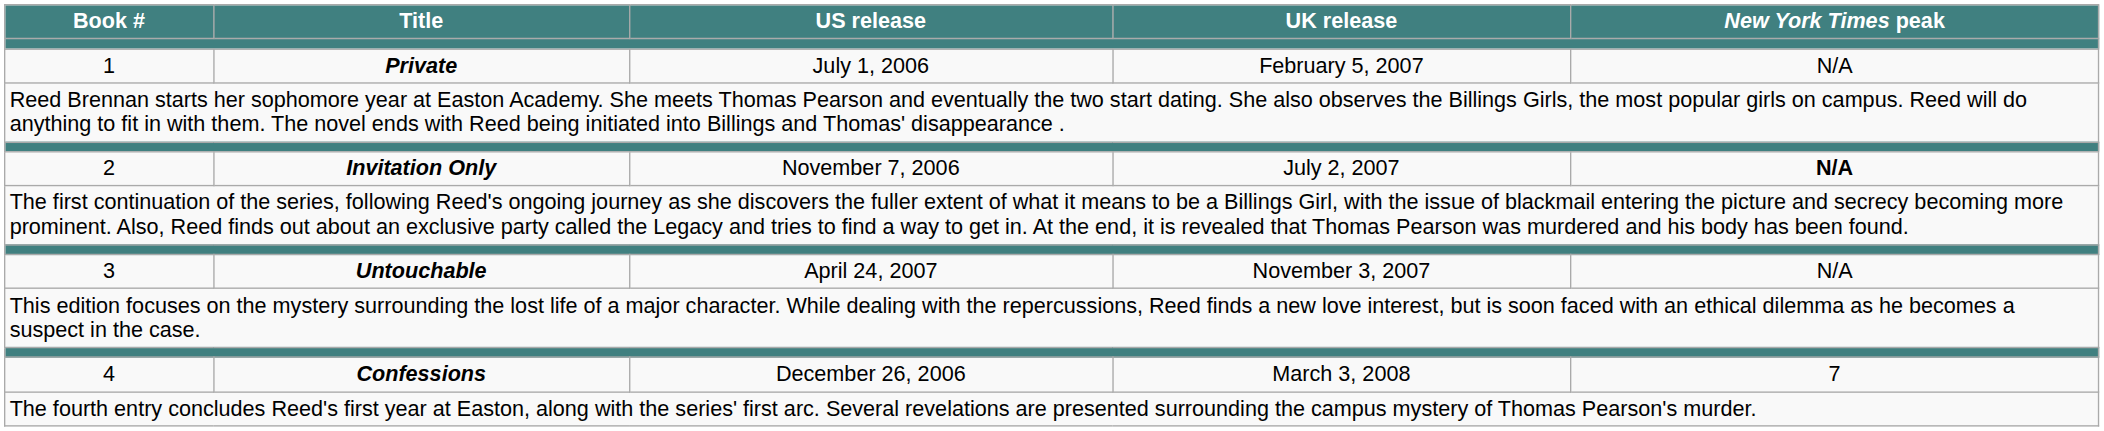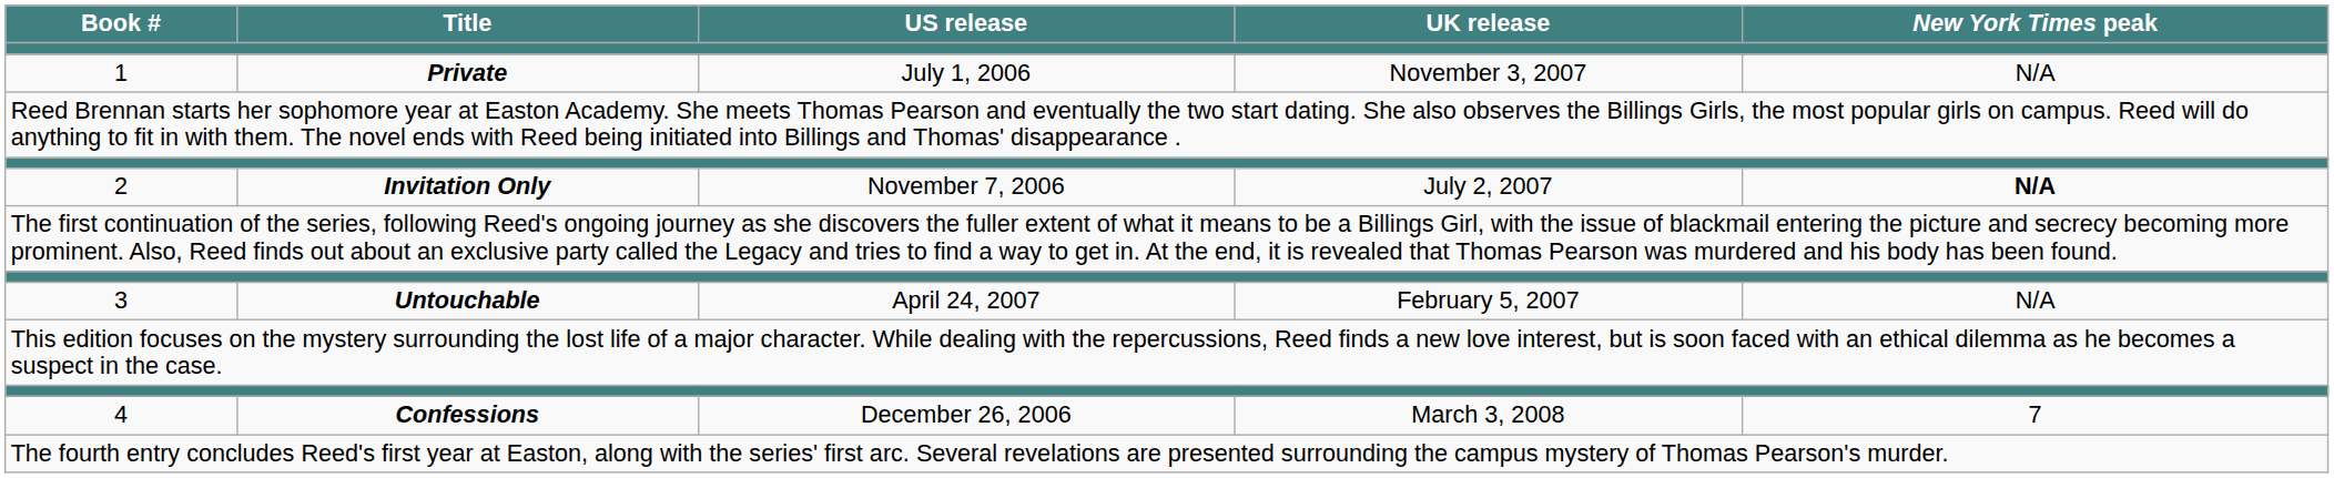1 | UK release: February 5, 2007 -> November 3, 2007
3 | UK release: November 3, 2007 -> February 5, 2007
